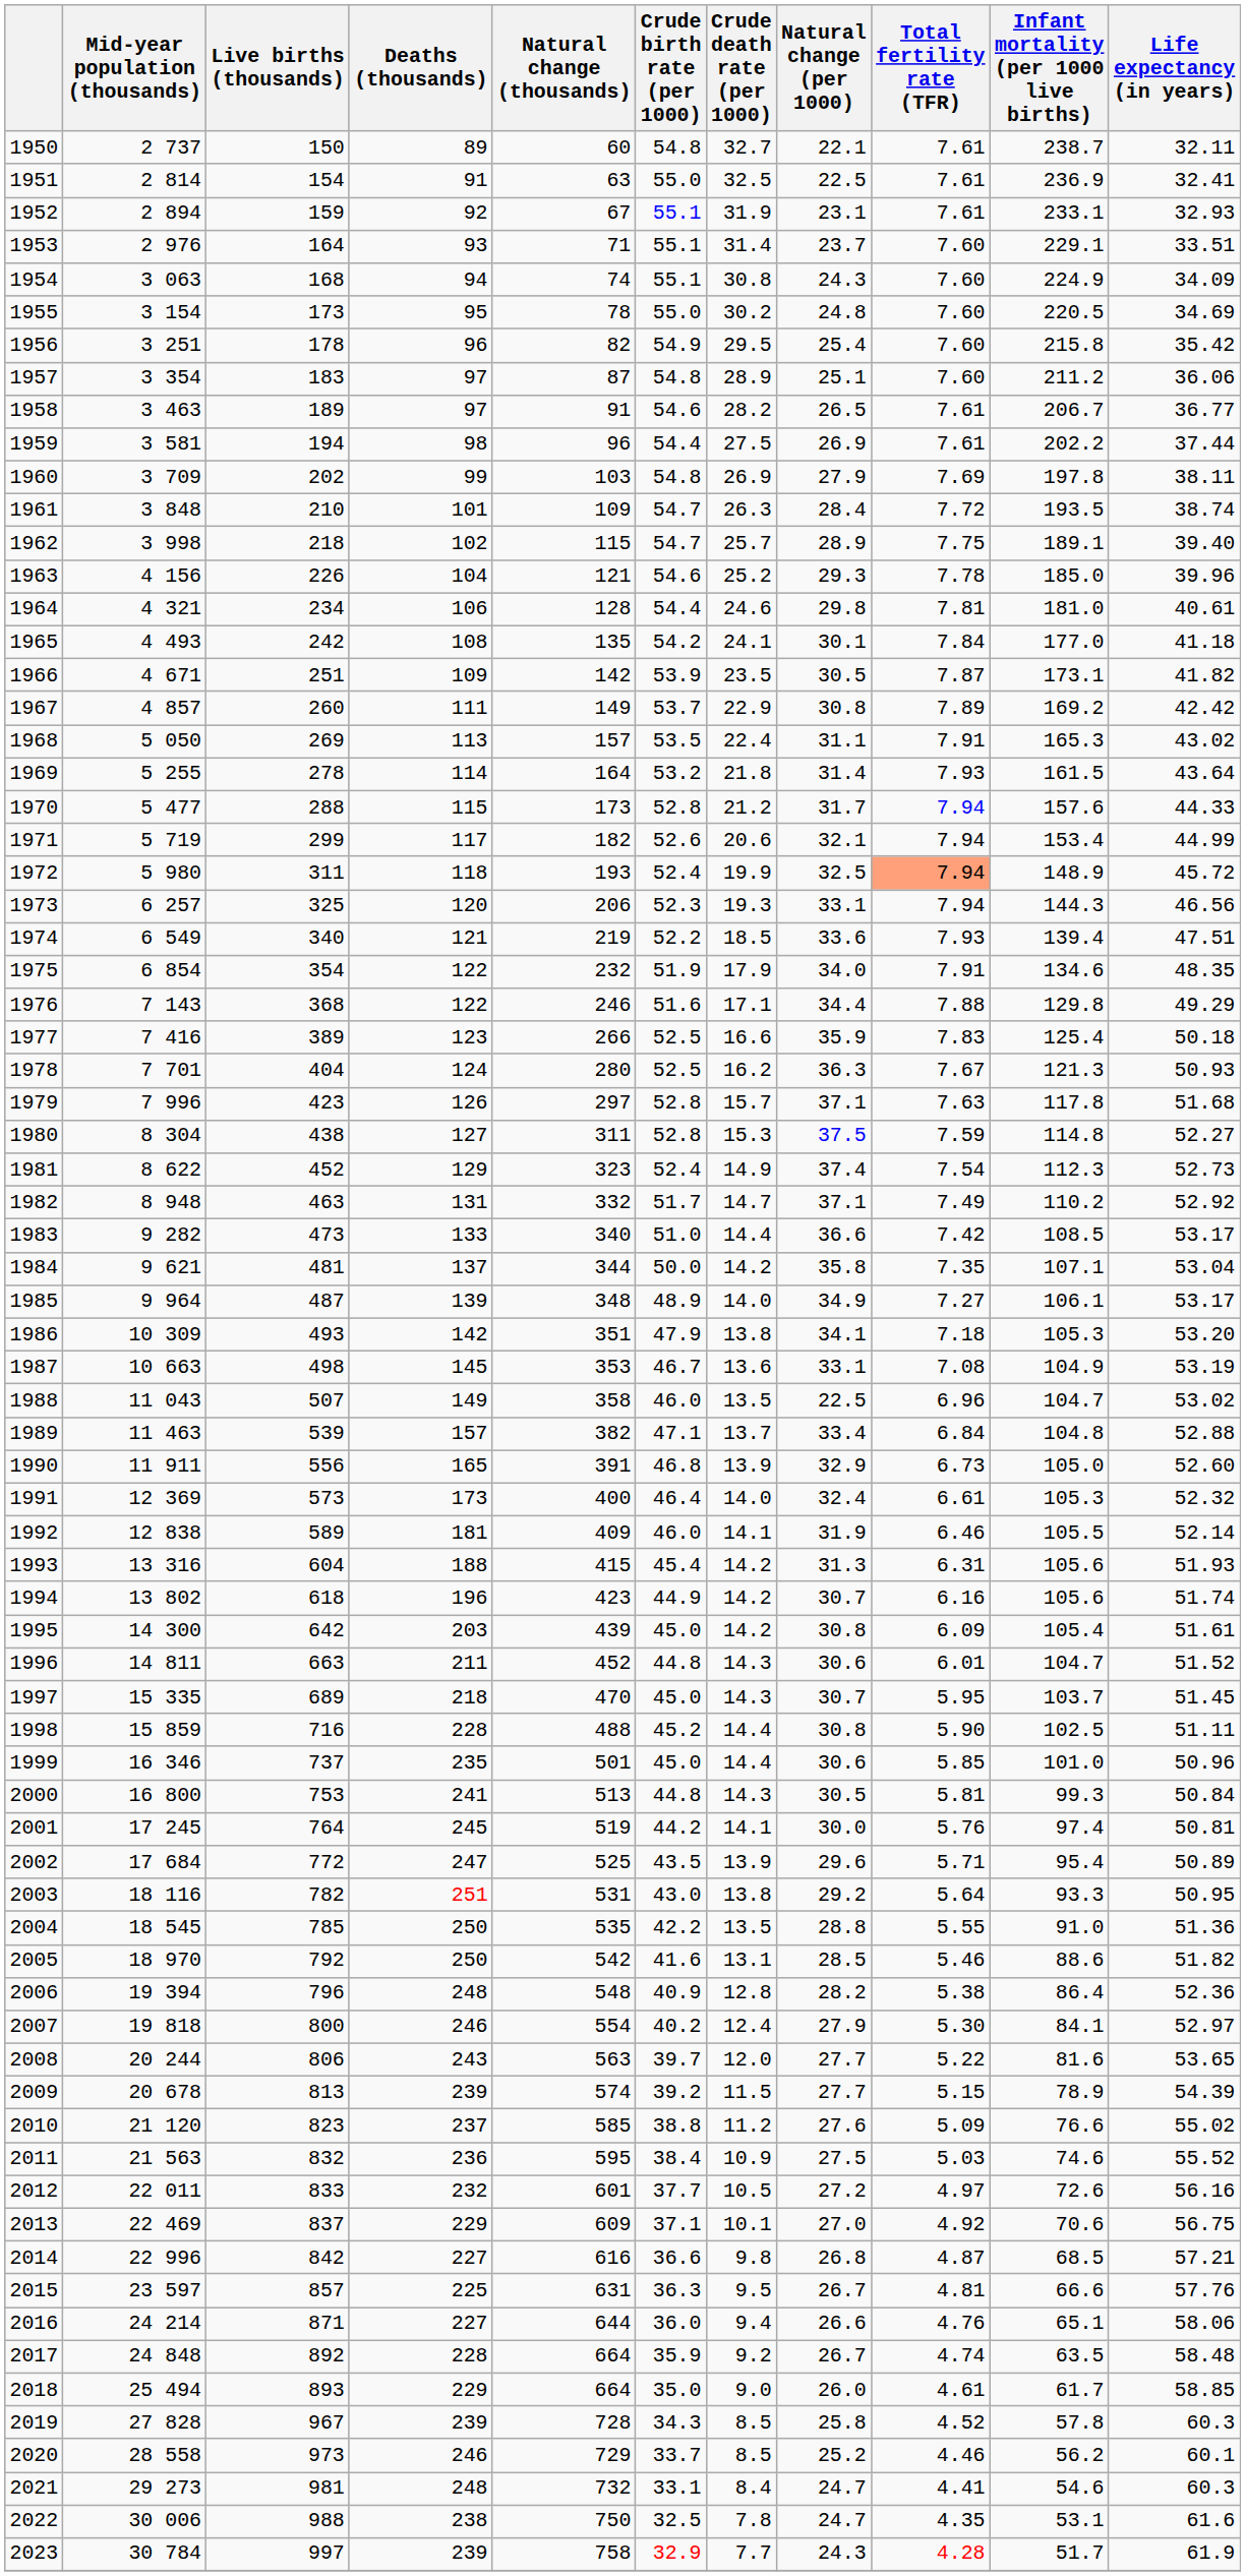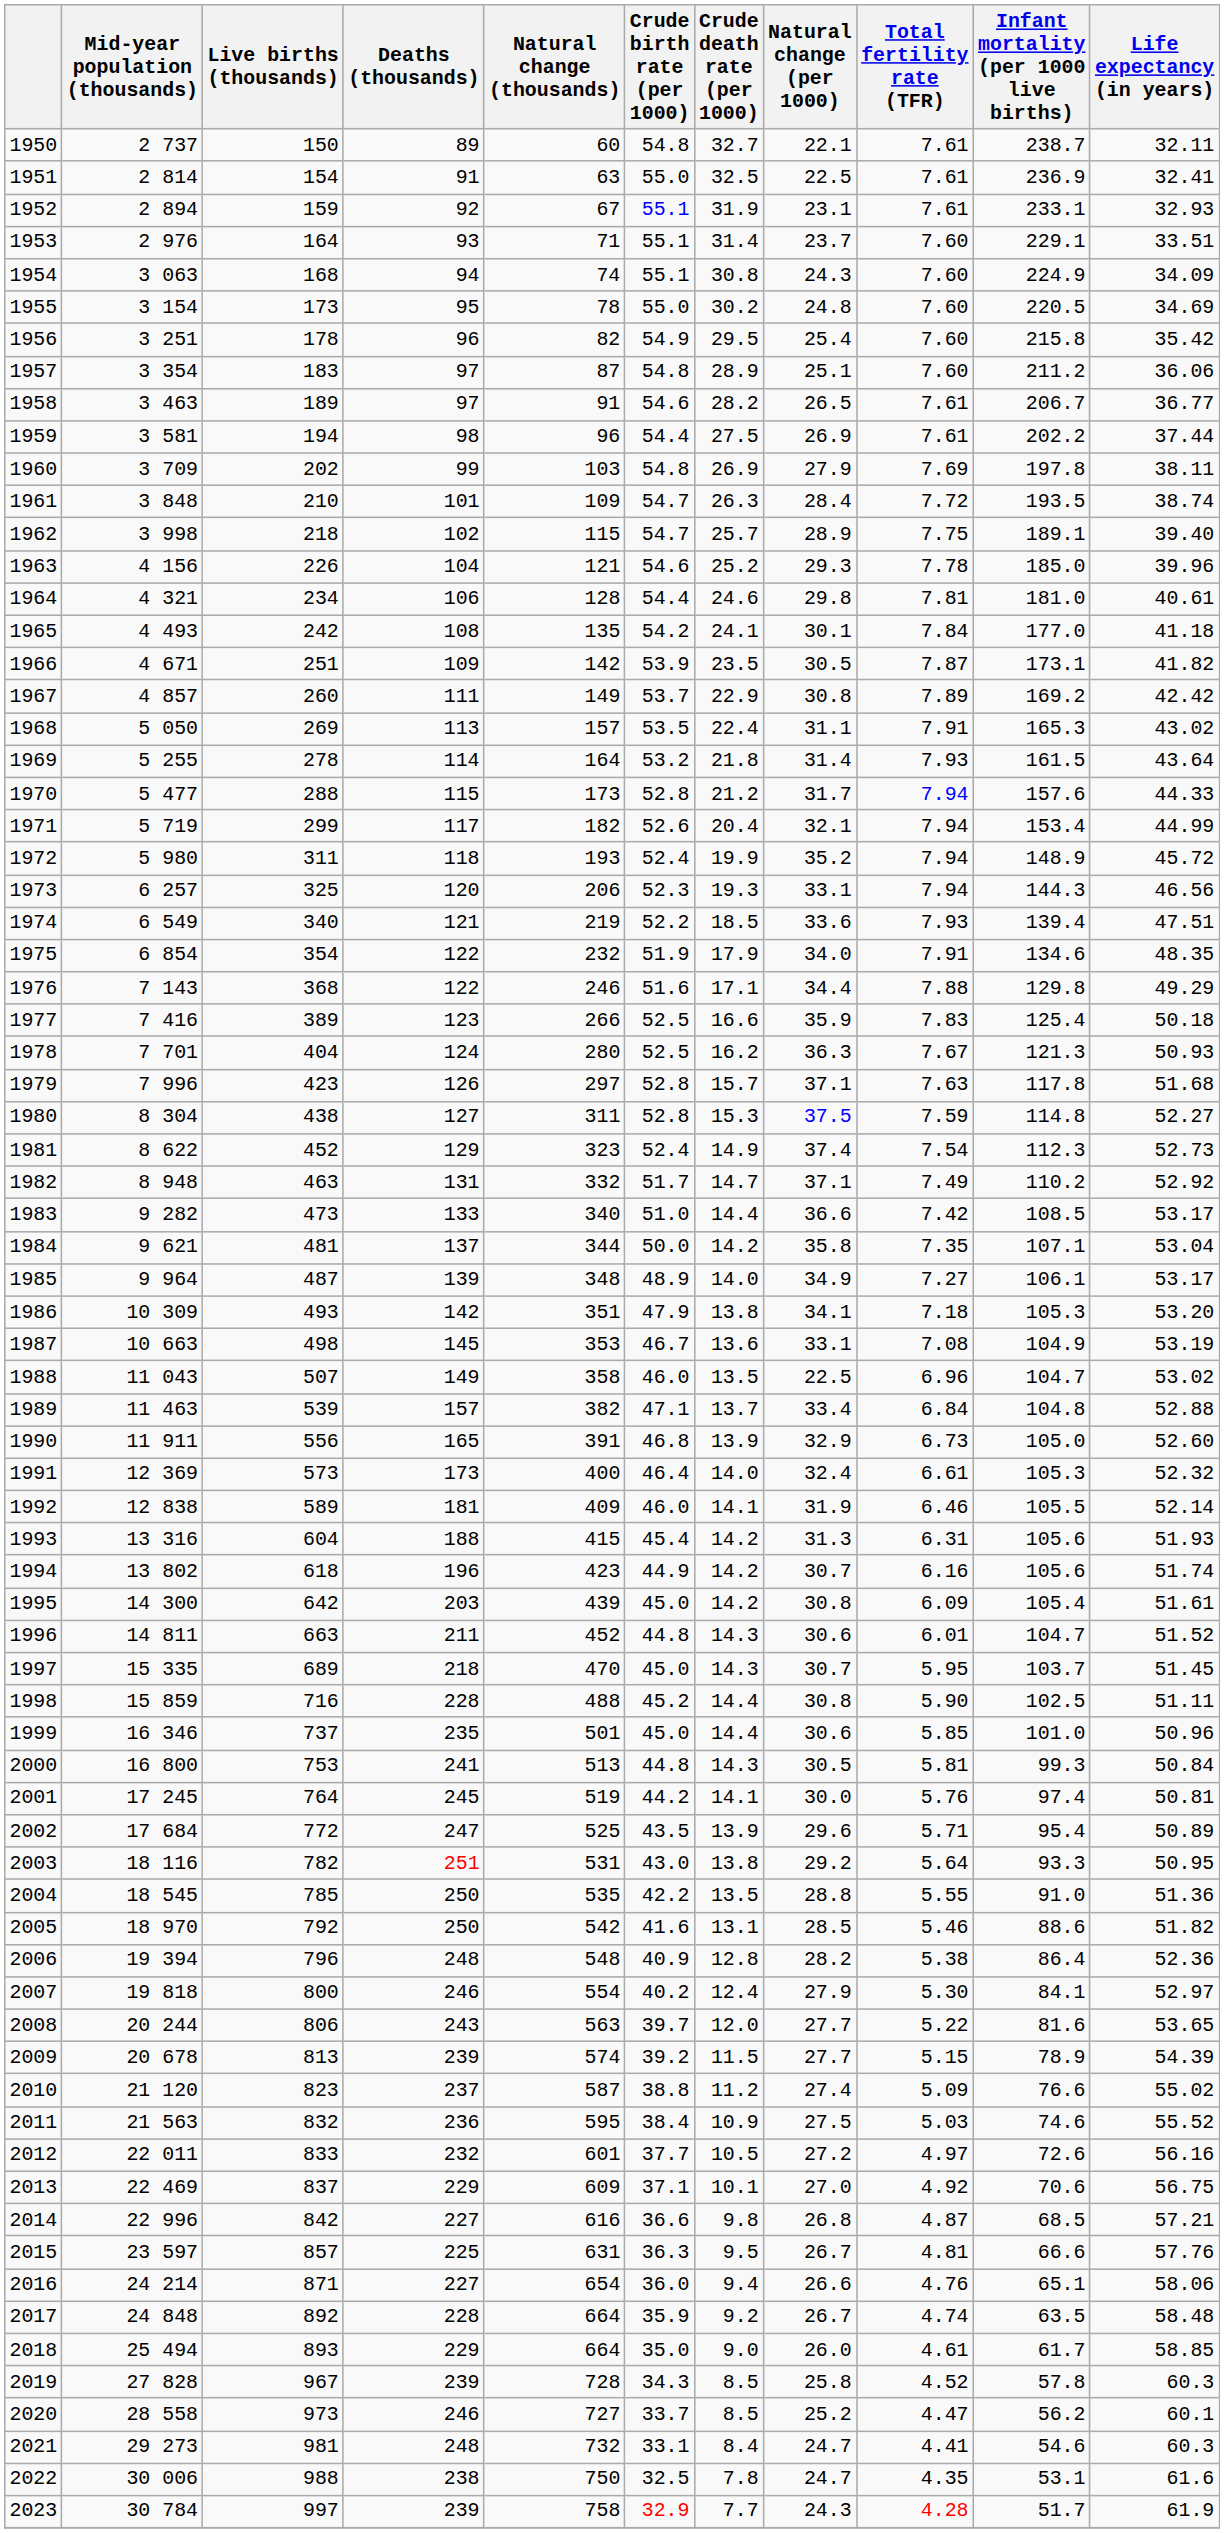1971 | Crude death rate (per 1000): 20.6 -> 20.4
1972 | Natural change (per 1000): 32.5 -> 35.2
1972 | Total fertility rate (TFR): lightsalmon background -> no background
2010 | Natural change (thousands): 585 -> 587
2010 | Natural change (per 1000): 27.6 -> 27.4
2016 | Natural change (thousands): 644 -> 654
2020 | Natural change (thousands): 729 -> 727
2020 | Total fertility rate (TFR): 4.46 -> 4.47
